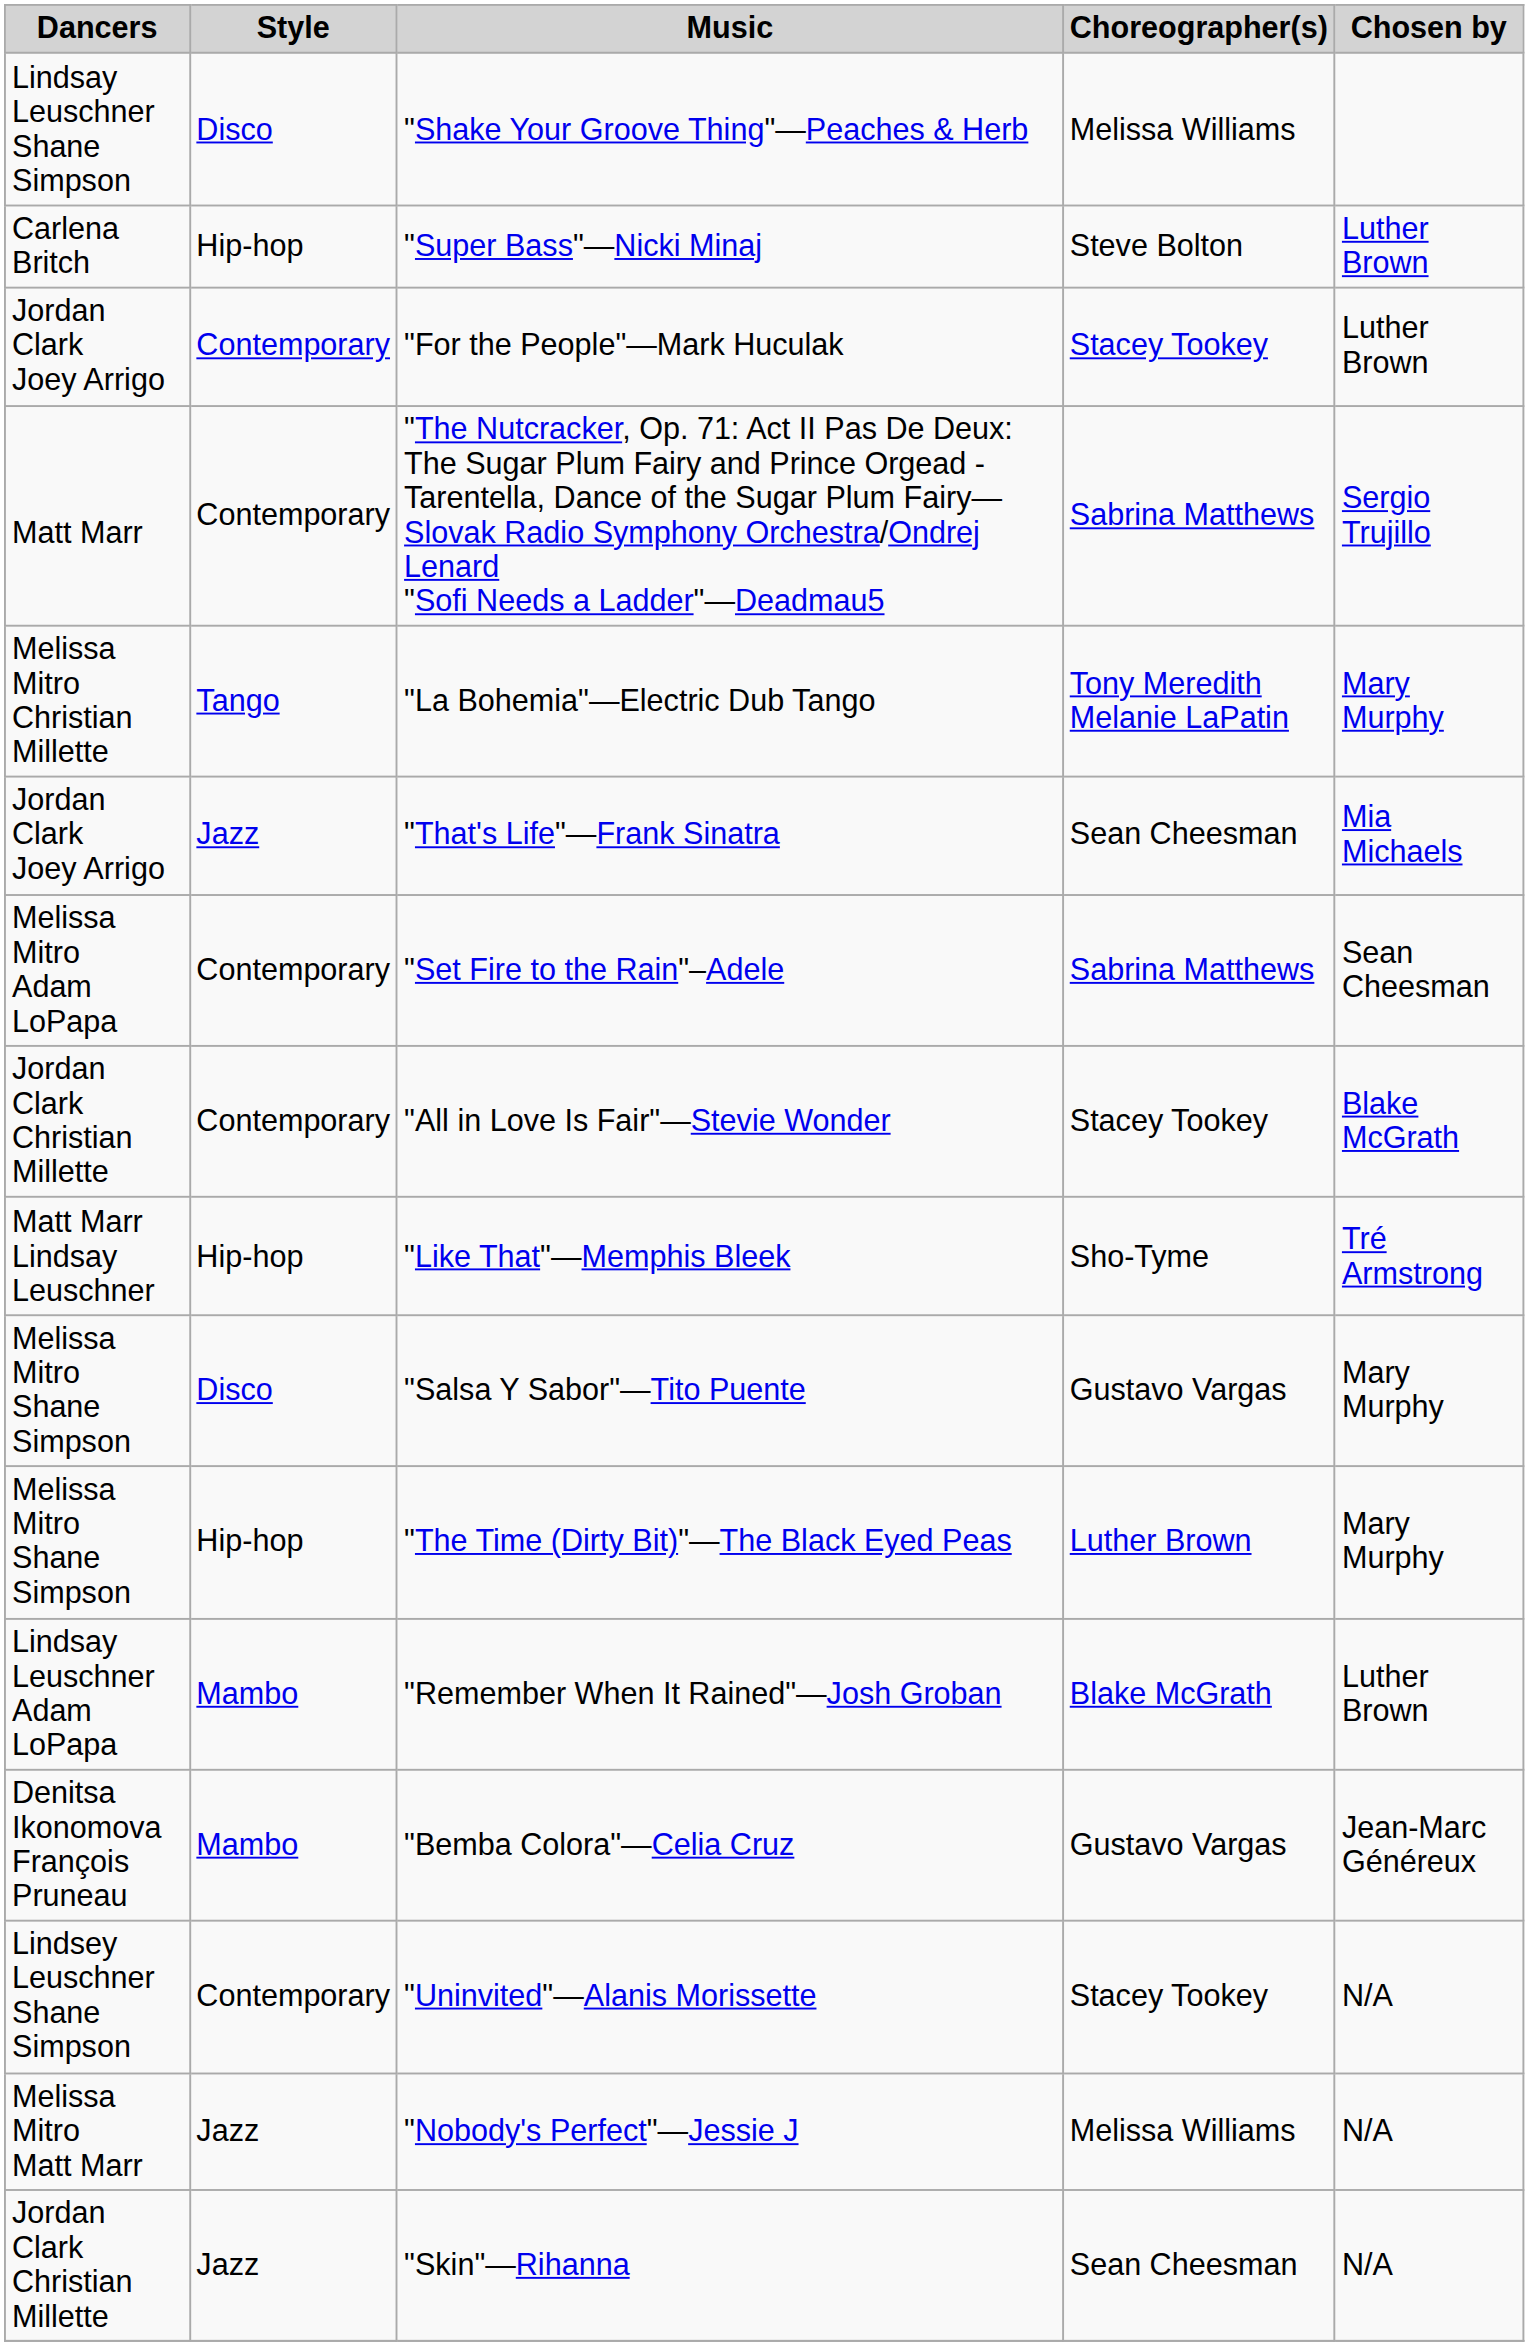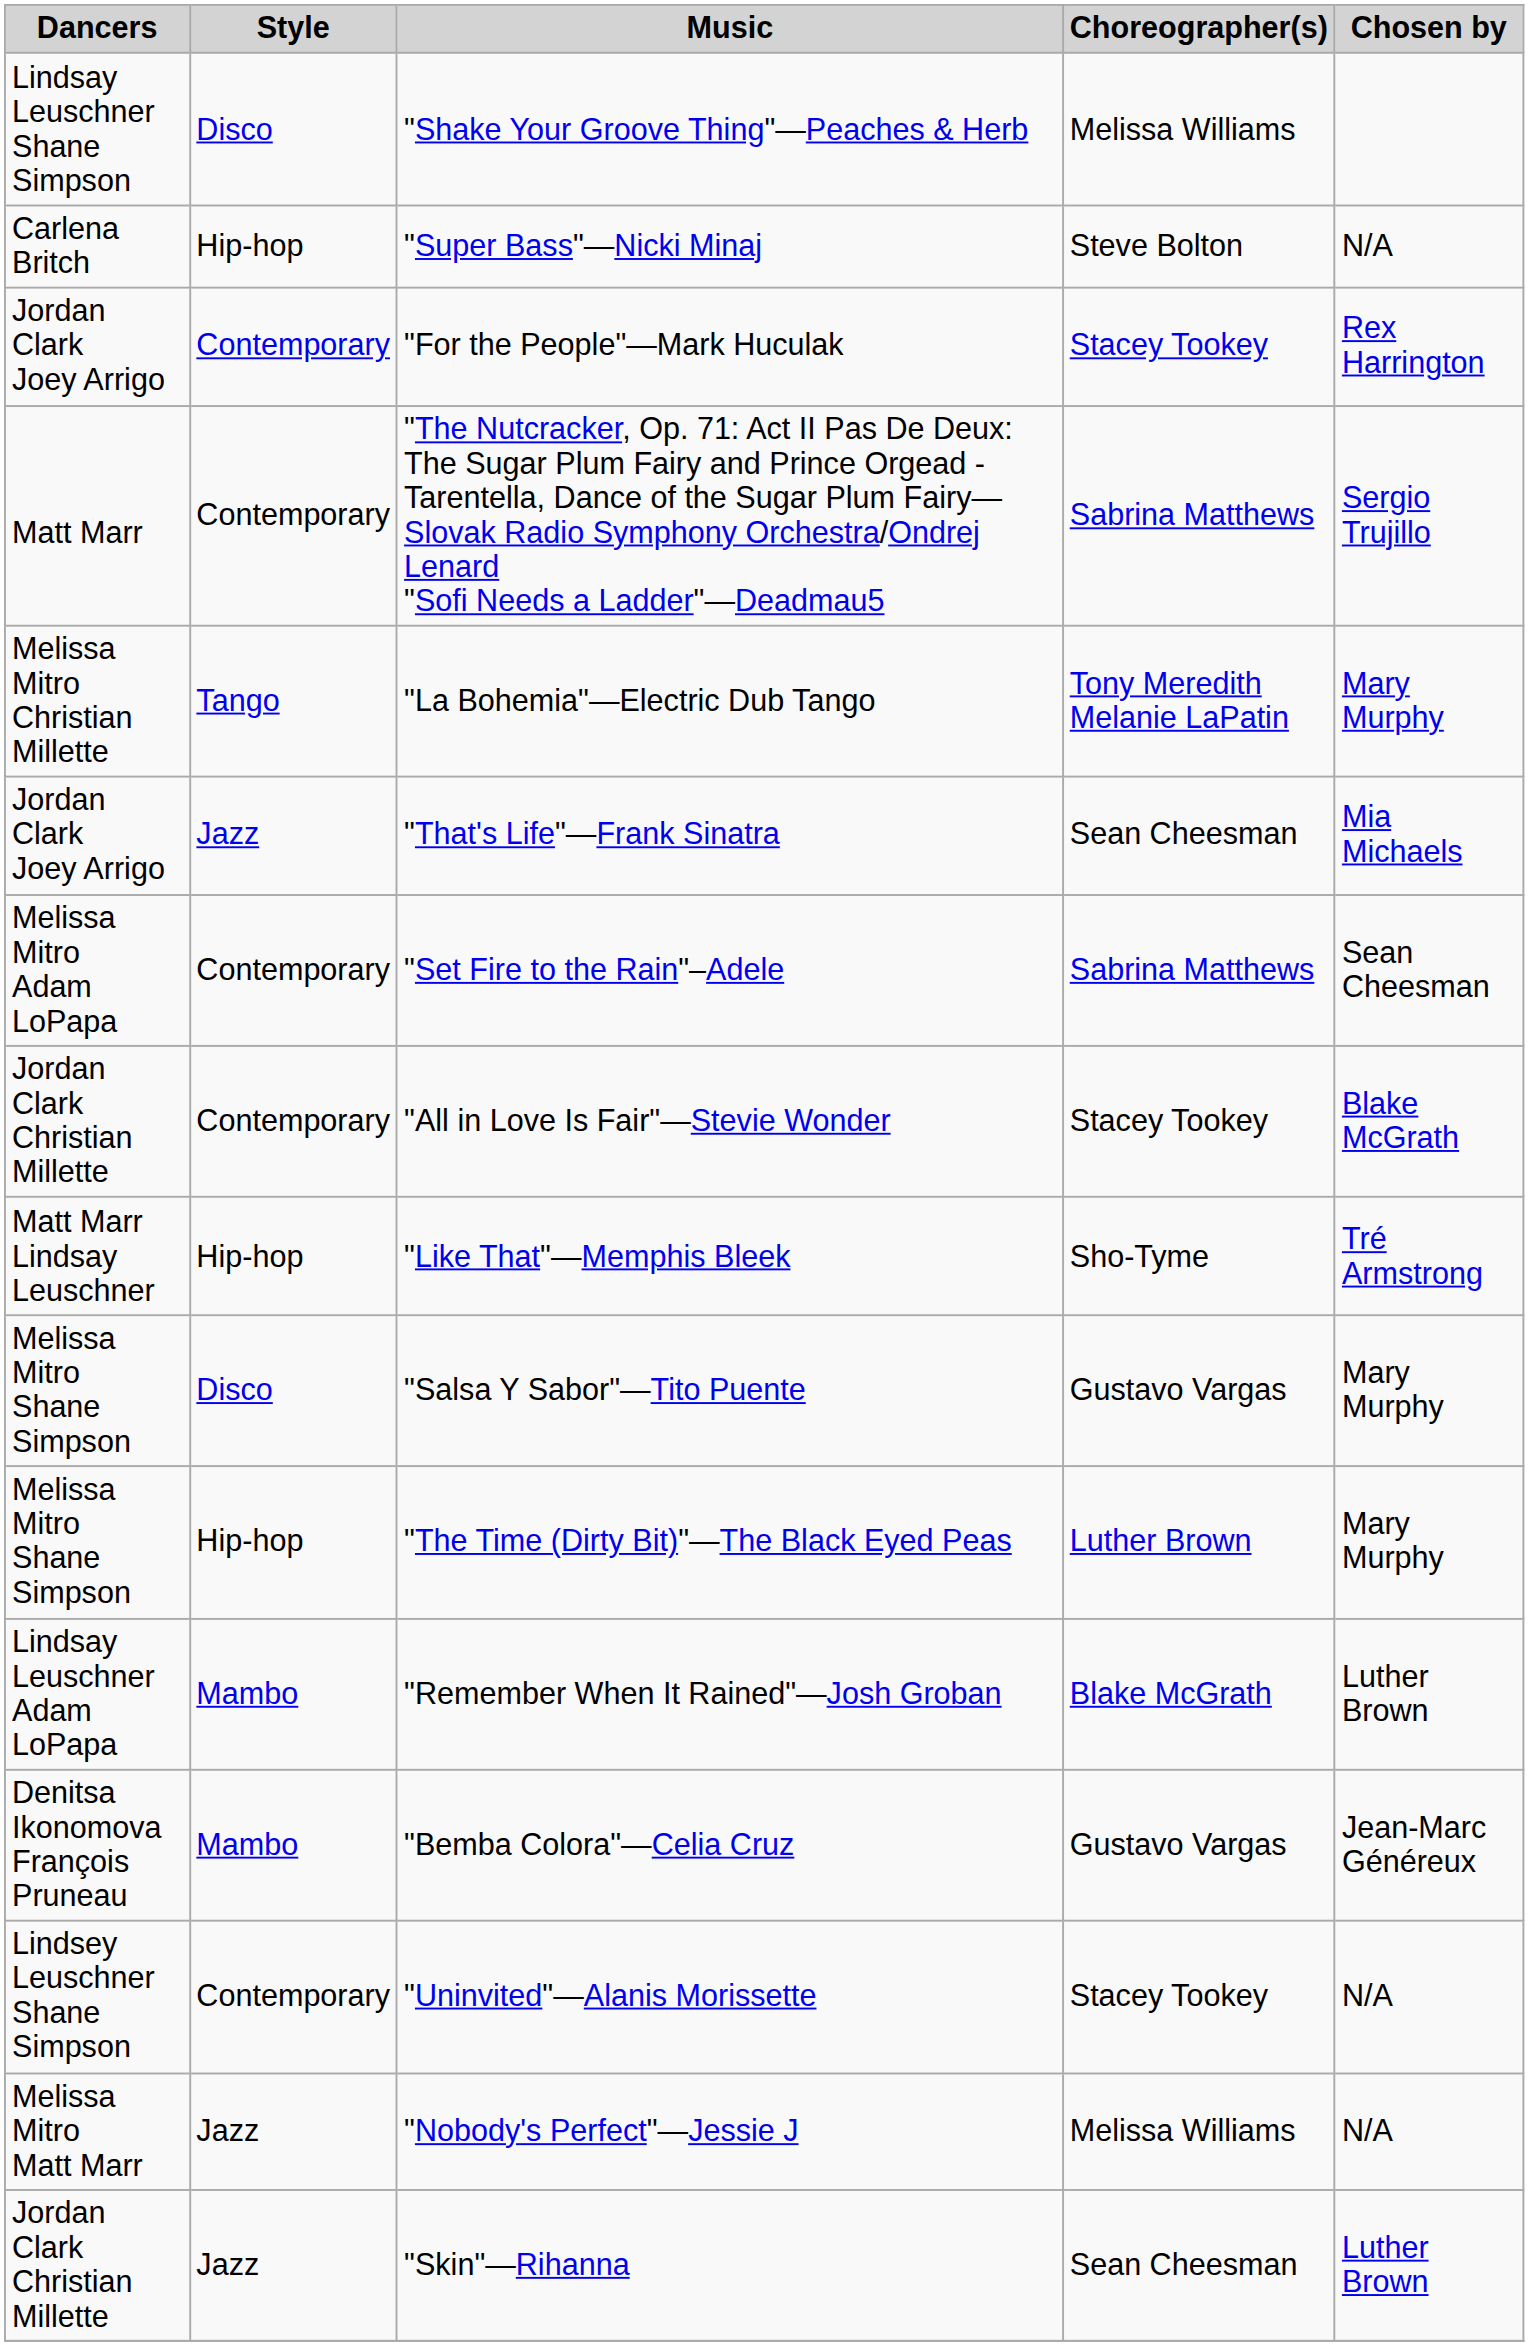"Super Bass"—Nicki Minaj | Chosen by: Luther Brown -> N/A
"For the People"—Mark Huculak | Chosen by: Luther Brown -> Rex Harrington
"Skin"—Rihanna | Chosen by: N/A -> Luther Brown
